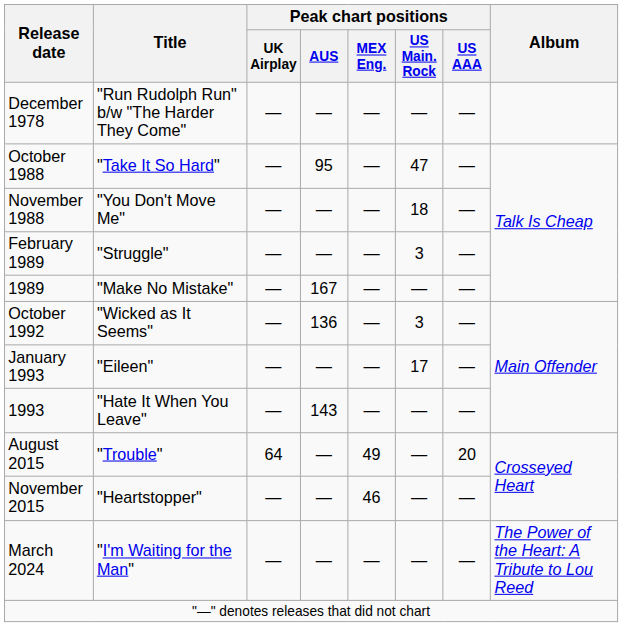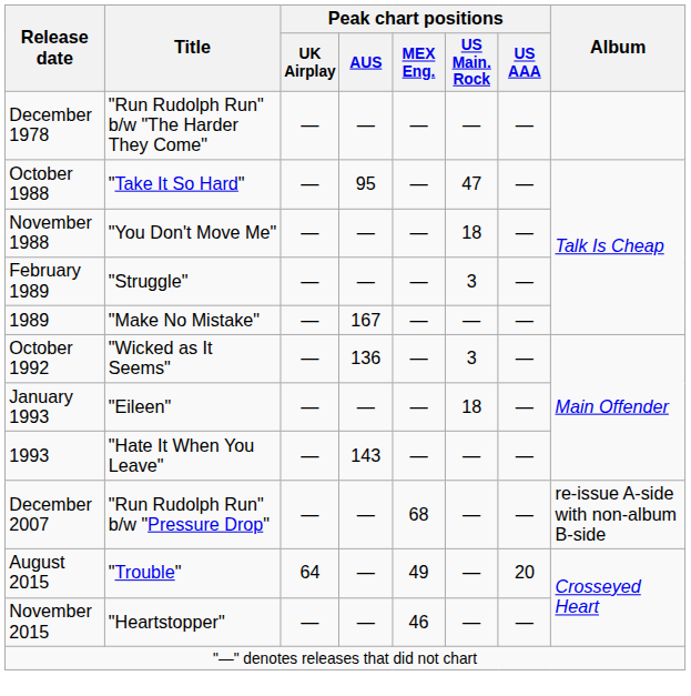January 1993 | Peak chart positions / US Main. Rock: 17 -> 18
+ row: December 2007 | "Run Rudolph Run" b/w "Pressure Drop" | — | — | 68 | — | — | re-issue A-side with non-album B-side
- row: March 2024 | "I'm Waiting for the Man" | — | — | — | — | — | The Power of the Heart: A Tribute to Lou Reed
